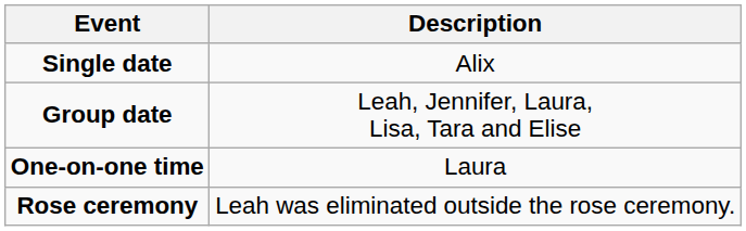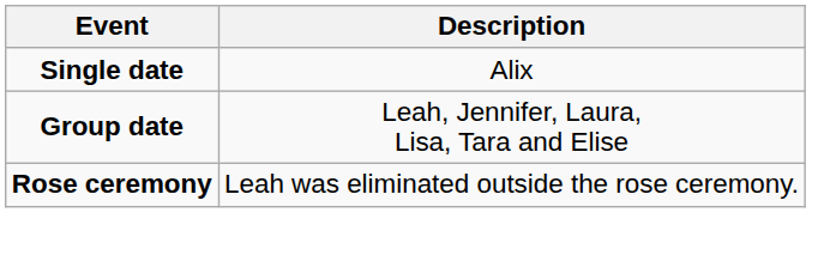- row: One-on-one time | Laura
